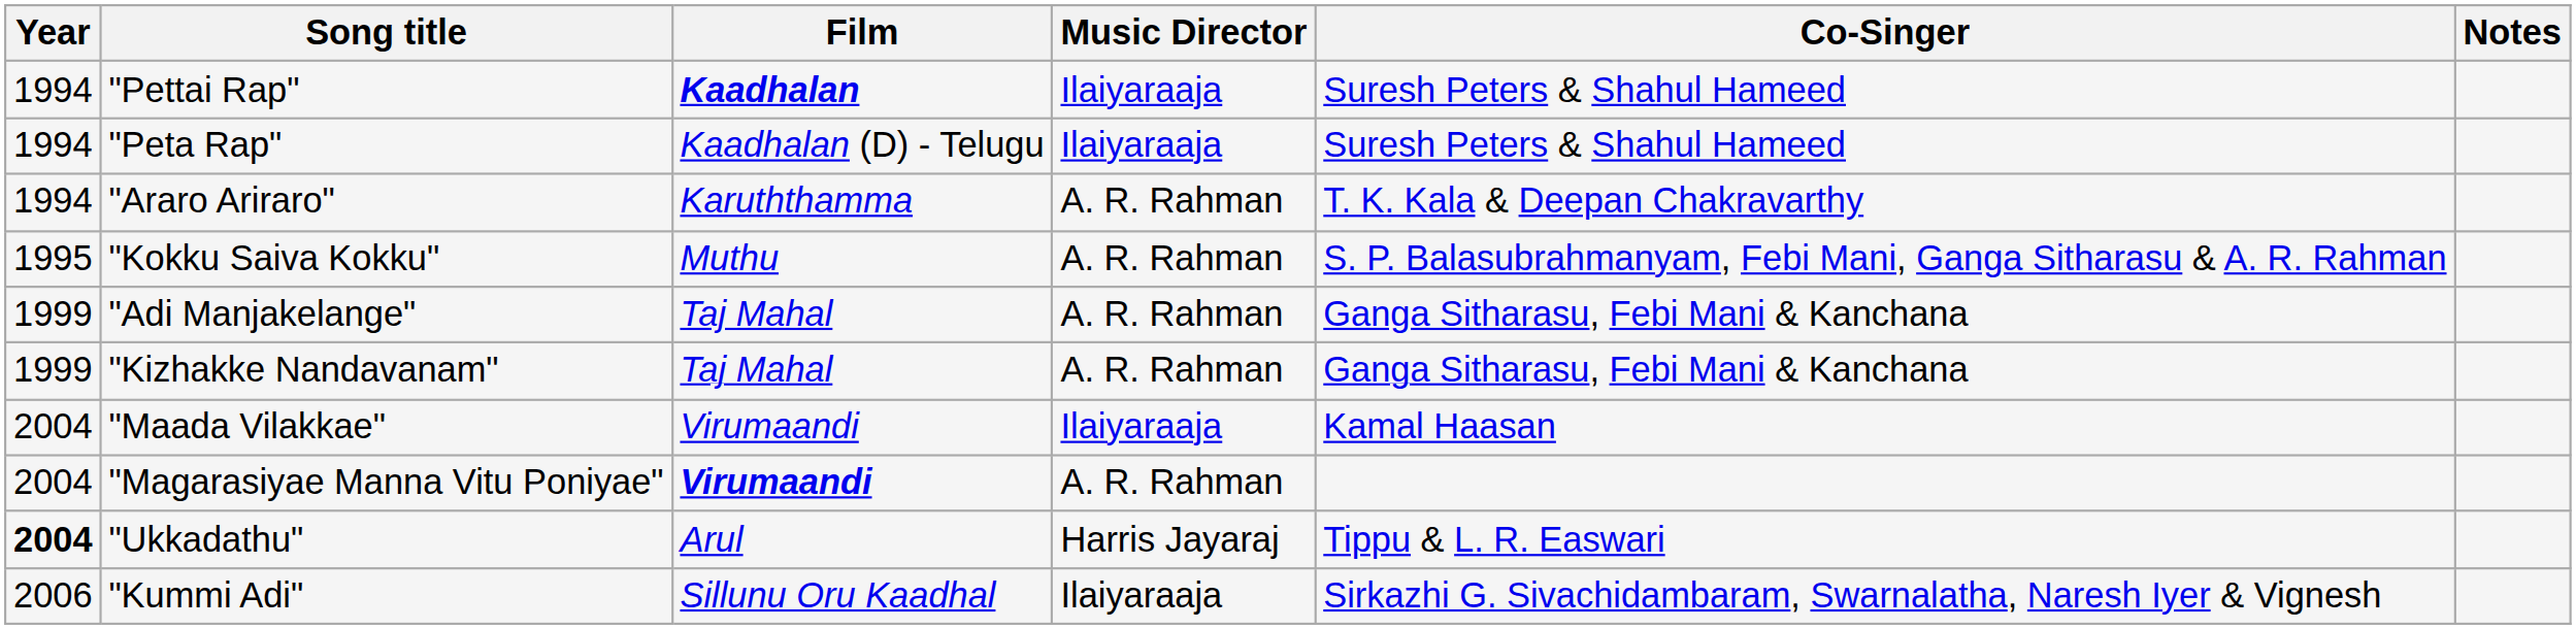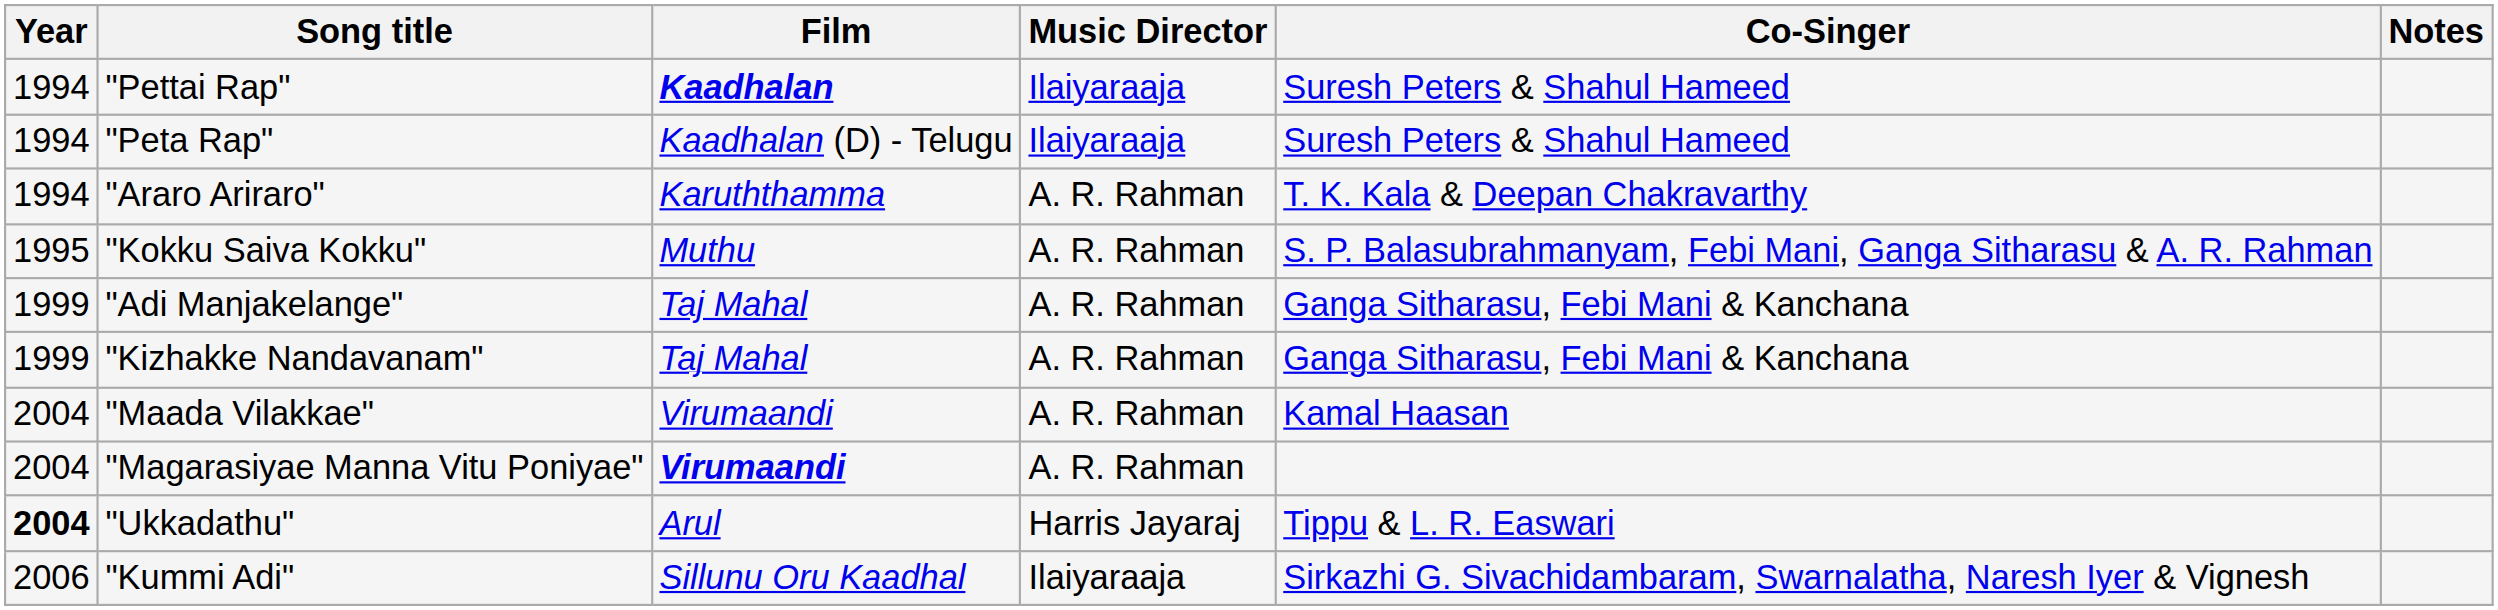"Maada Vilakkae" | Music Director: Ilaiyaraaja -> A. R. Rahman
